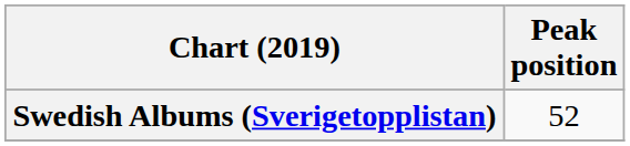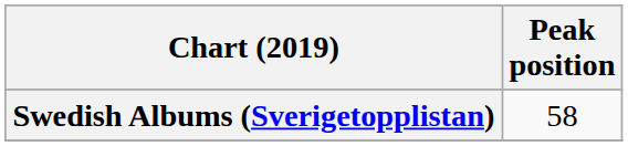Swedish Albums (Sverigetopplistan) | Peak position: 52 -> 58
